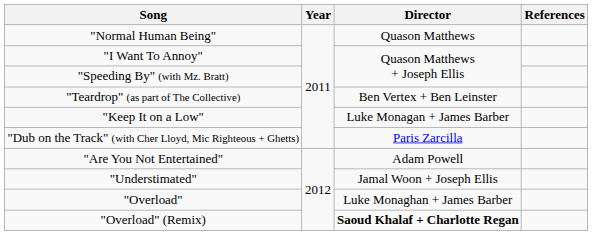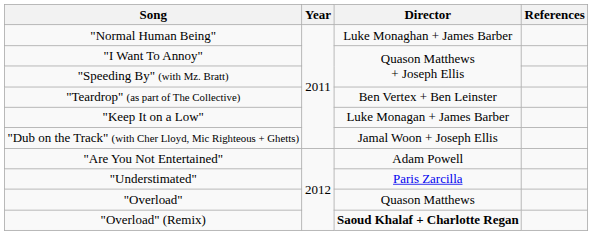"Normal Human Being" | Director: Quason Matthews -> Luke Monaghan + James Barber
"Dub on the Track" (with Cher Lloyd, Mic Righteous + Ghetts) | Director: Paris Zarcilla -> Jamal Woon + Joseph Ellis
"Understimated" | Director: Jamal Woon + Joseph Ellis -> Paris Zarcilla
"Overload" | Director: Luke Monaghan + James Barber -> Quason Matthews
